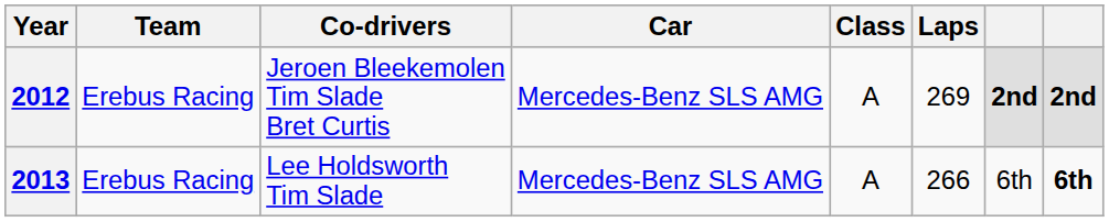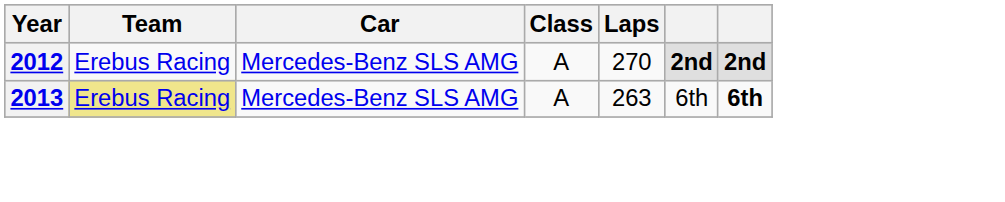- column: Co-drivers | Jeroen Bleekemolen Tim Slade Bret Curtis | Lee Holdsworth Tim Slade
2012 | Laps: 269 -> 270
2013 | Team: no background -> khaki background
2013 | Laps: 266 -> 263
